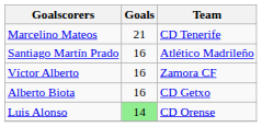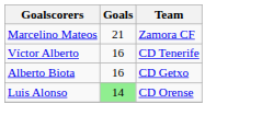Marcelino Mateos | Team: CD Tenerife -> Zamora CF
- row: Santiago Martín Prado | 16 | Atlético Madrileño
Víctor Alberto | Team: Zamora CF -> CD Tenerife
